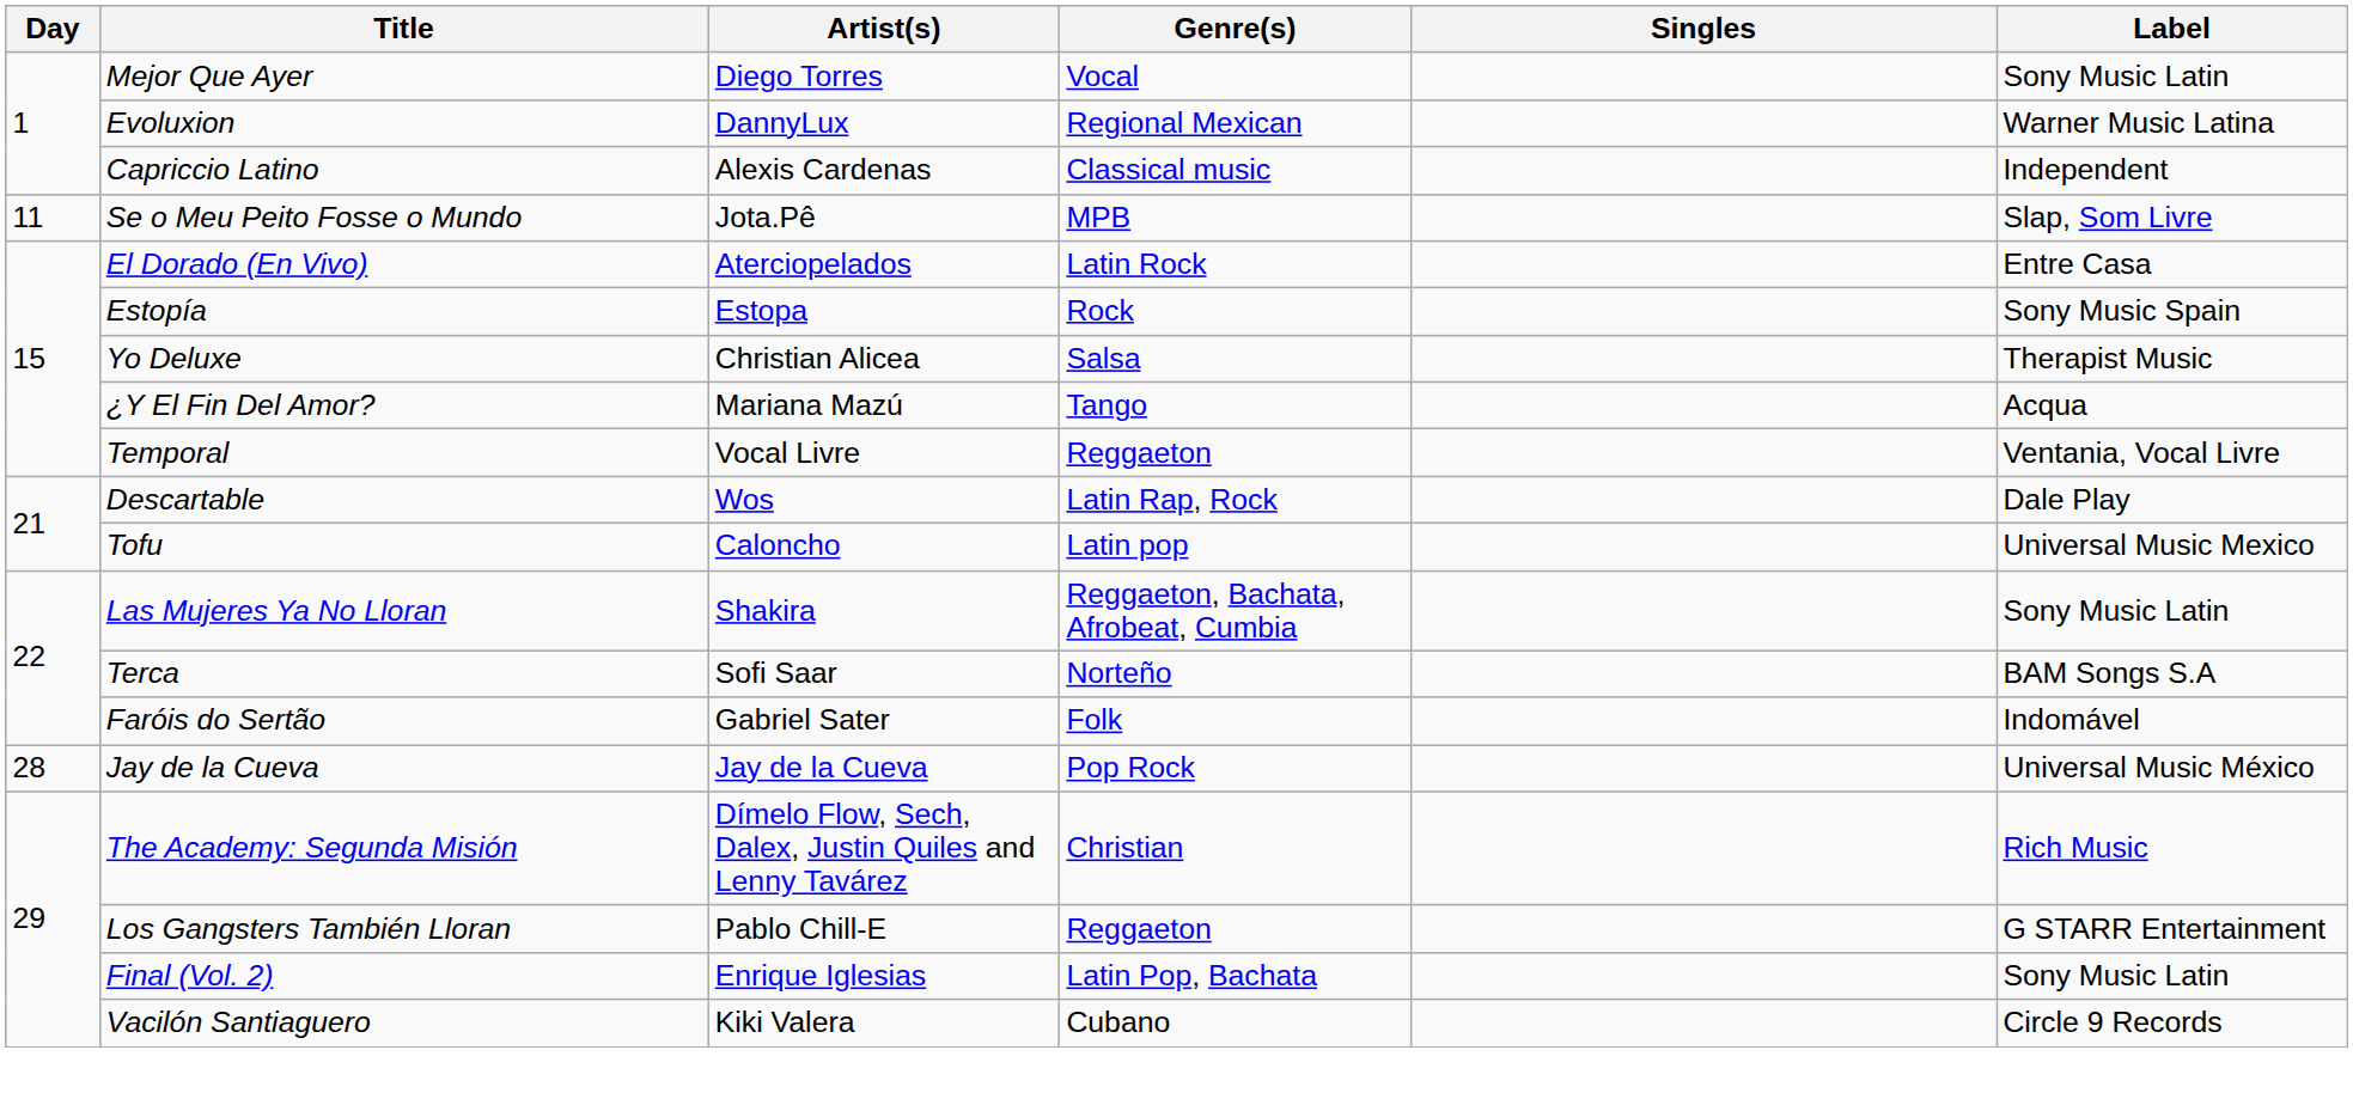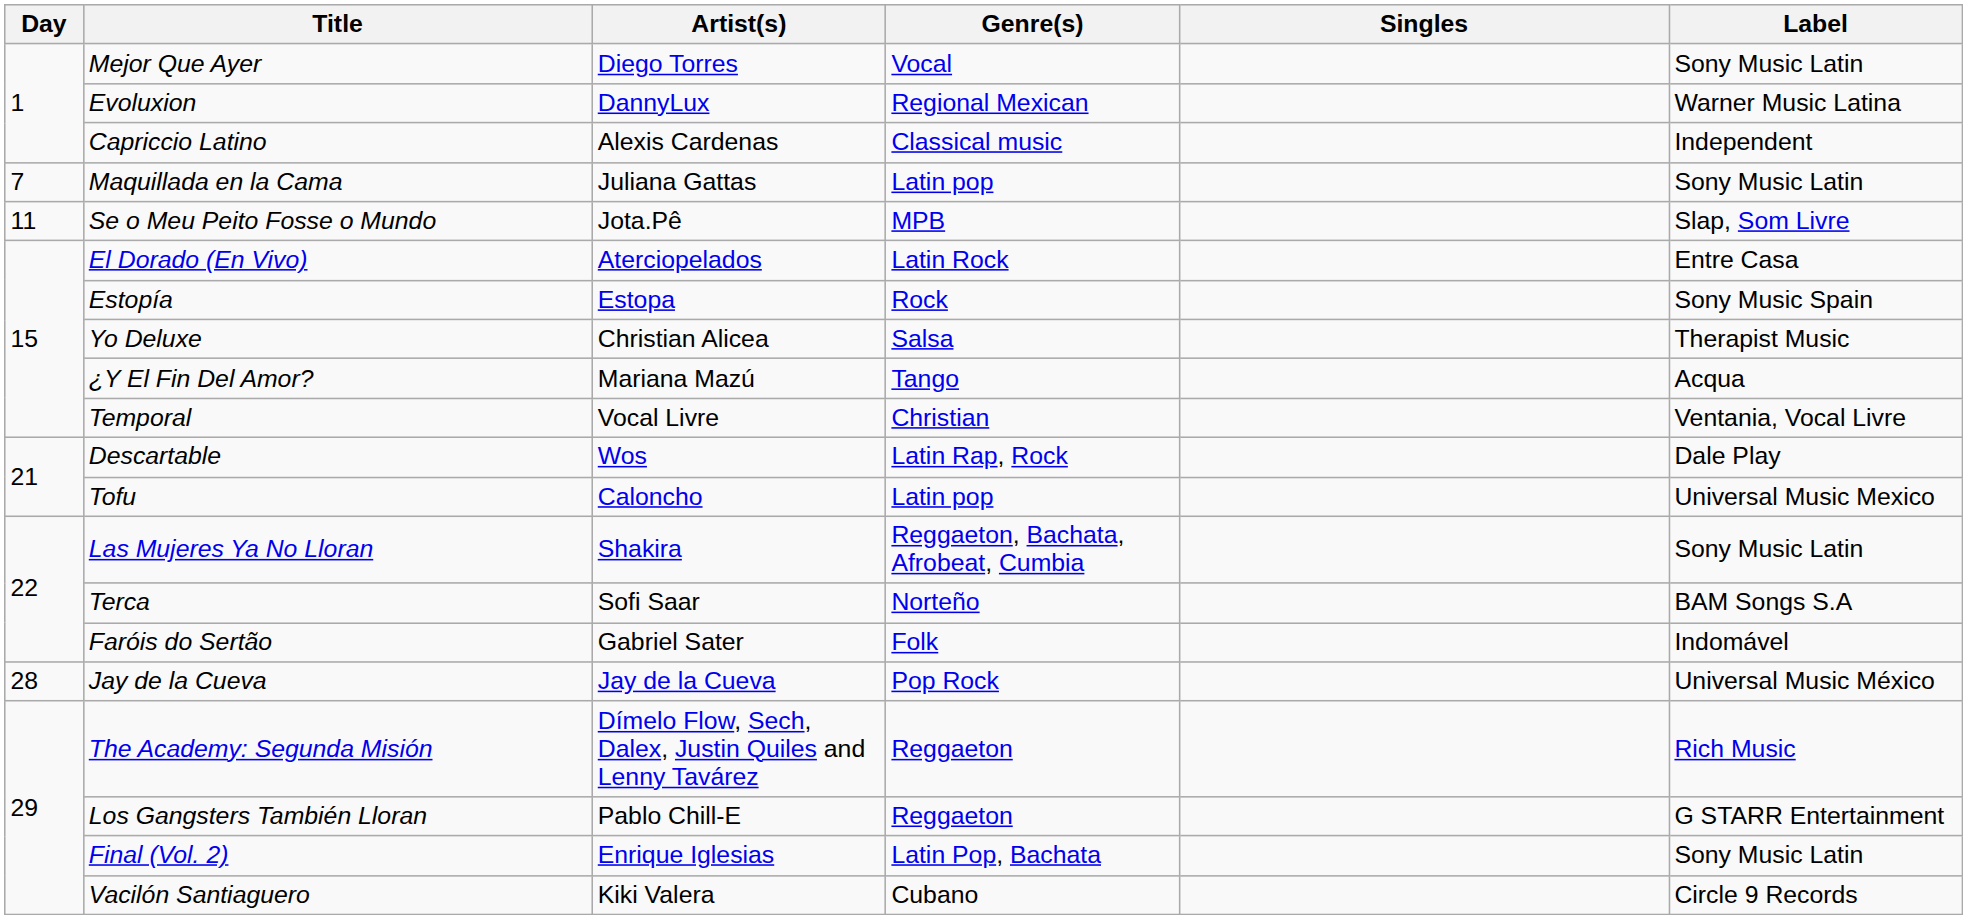+ row: 7 | Maquillada en la Cama | Juliana Gattas | Latin pop | Sony Music Latin
Temporal | Genre(s): Reggaeton -> Christian
The Academy: Segunda Misión | Genre(s): Christian -> Reggaeton
